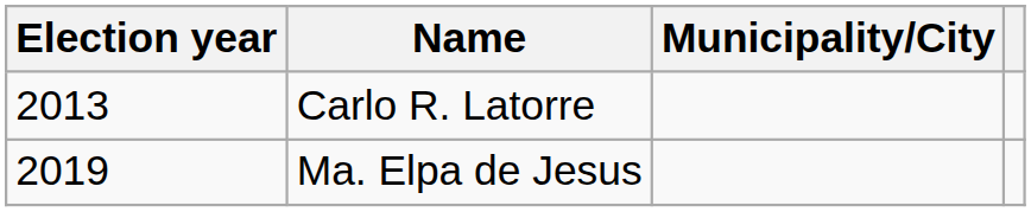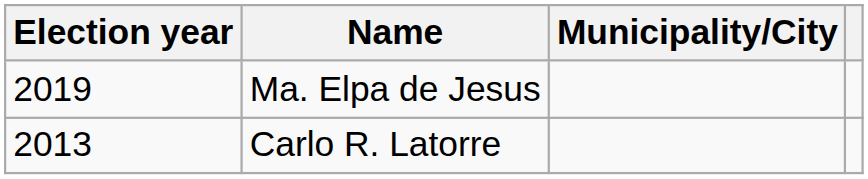rows swapped: Carlo R. Latorre <-> Ma. Elpa de Jesus
